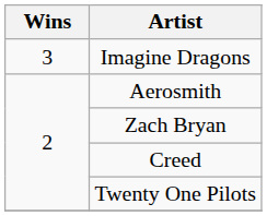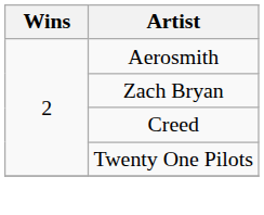- row: 3 | Imagine Dragons
